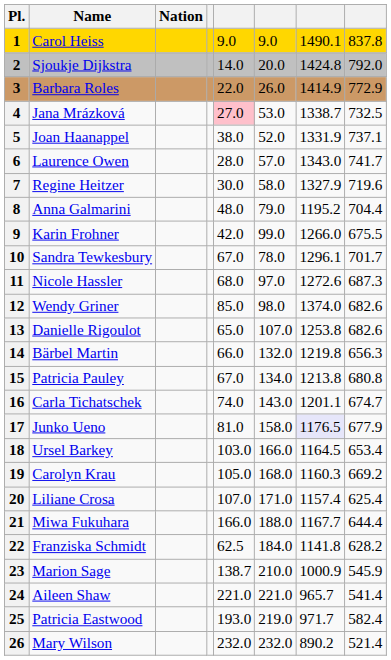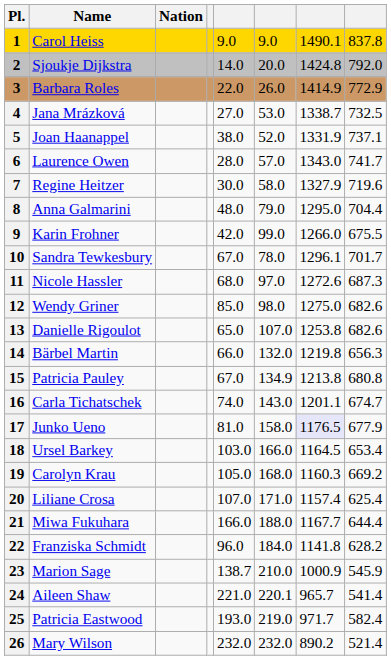Jana Mrázková | column 5: pink background -> no background
Anna Galmarini | column 7: 1195.2 -> 1295.0
Wendy Griner | column 7: 1374.0 -> 1275.0
Patricia Pauley | column 6: 134.0 -> 134.9
Franziska Schmidt | column 5: 62.5 -> 96.0
Aileen Shaw | column 6: 221.0 -> 220.1
